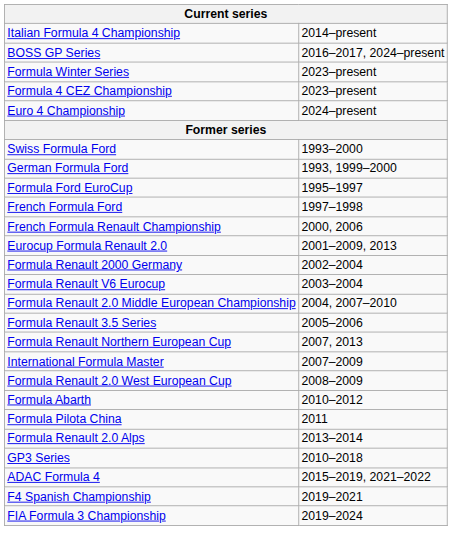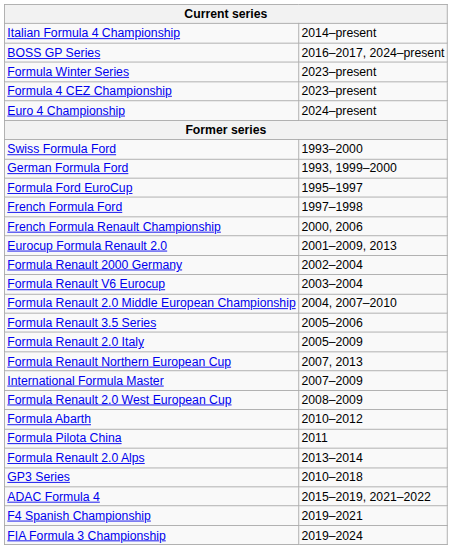+ row: Formula Renault 2.0 Italy | 2005–2009
